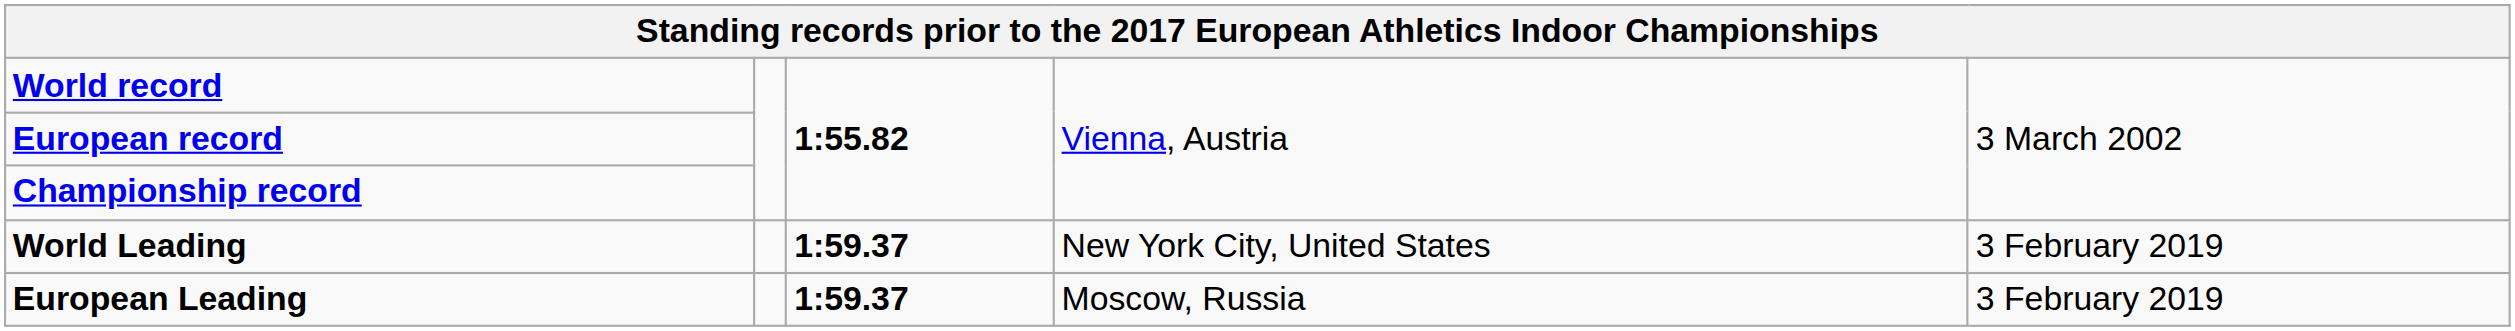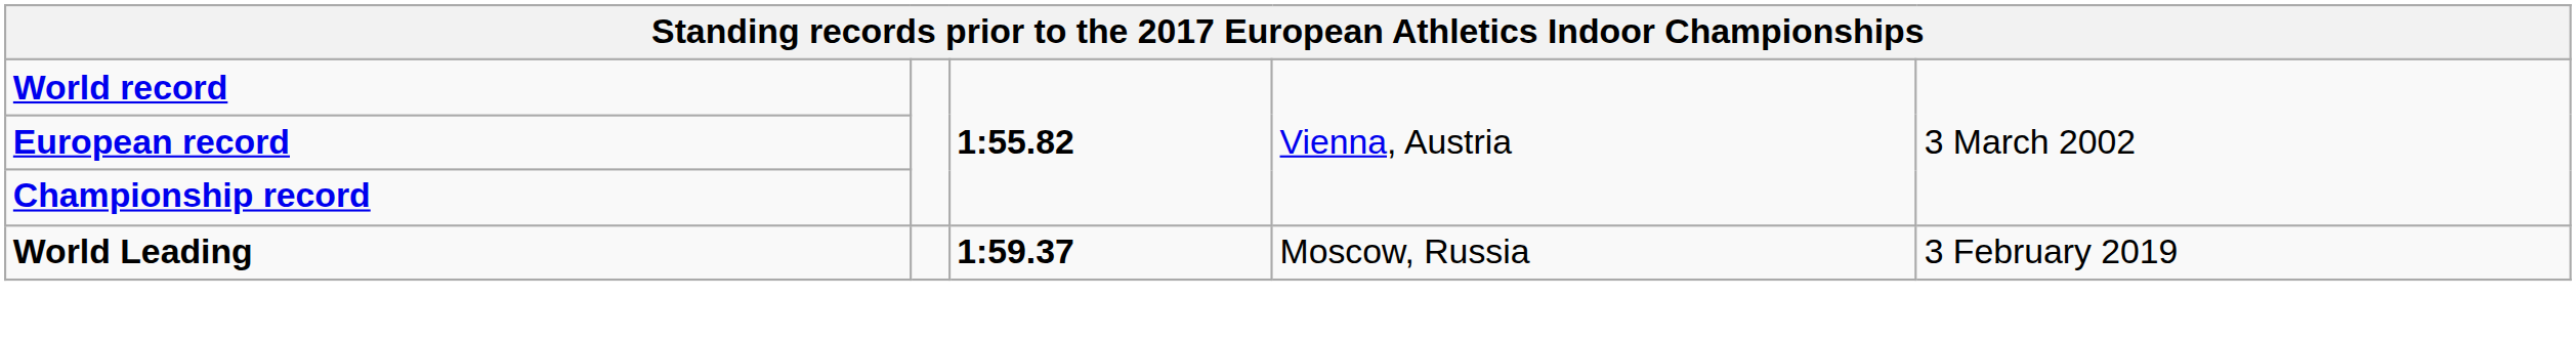World Leading | column 4: New York City, United States -> Moscow, Russia
- row: European Leading | 1:59.37 | Moscow, Russia | 3 February 2019
